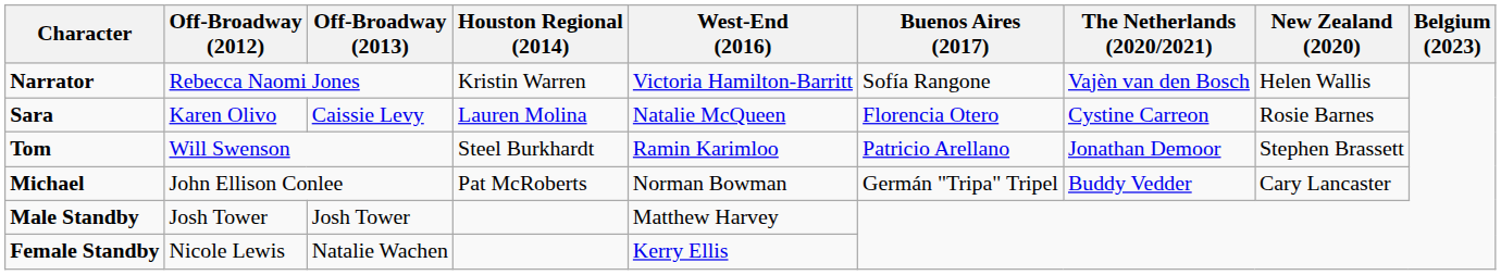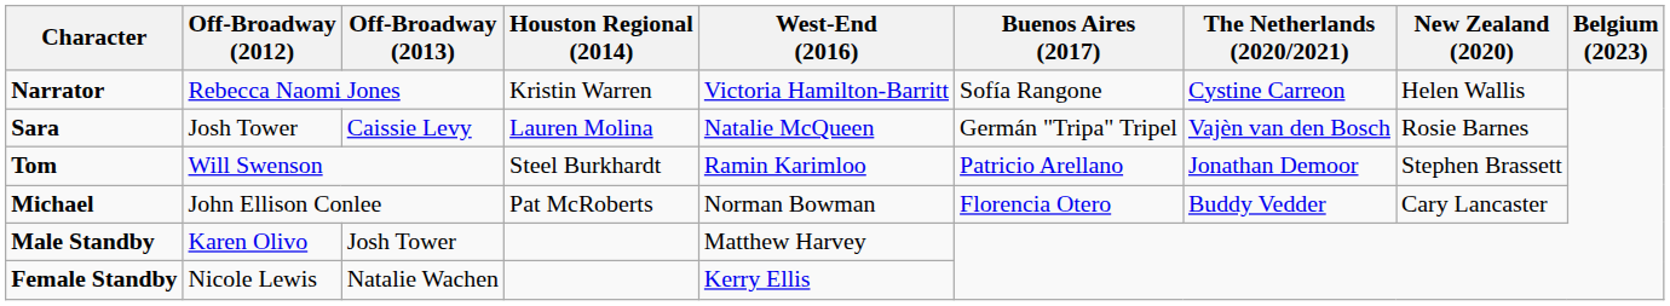Narrator | The Netherlands (2020/2021): Vajèn van den Bosch -> Cystine Carreon
Sara | Off-Broadway (2012): Karen Olivo -> Josh Tower
Sara | Buenos Aires (2017): Florencia Otero -> Germán "Tripa" Tripel
Sara | The Netherlands (2020/2021): Cystine Carreon -> Vajèn van den Bosch
Michael | Buenos Aires (2017): Germán "Tripa" Tripel -> Florencia Otero
Male Standby | Off-Broadway (2012): Josh Tower -> Karen Olivo
